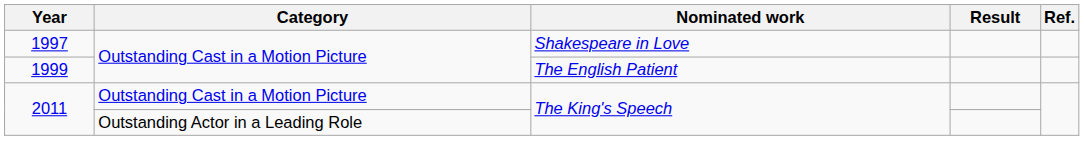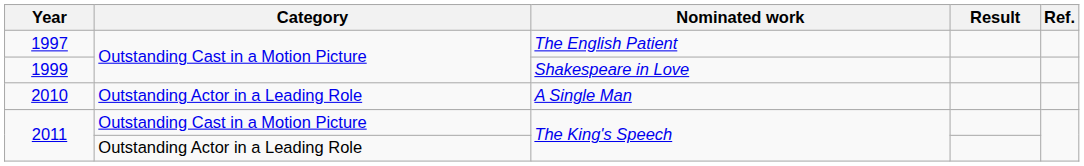1997 | Nominated work: Shakespeare in Love -> The English Patient
1999 | Nominated work: The English Patient -> Shakespeare in Love
+ row: 2010 | Outstanding Actor in a Leading Role | A Single Man
